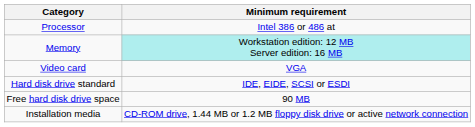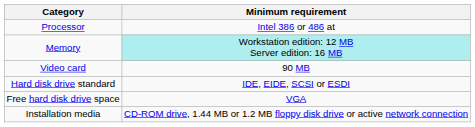Video card | Minimum requirement: VGA -> 90 MB
Free hard disk drive space | Minimum requirement: 90 MB -> VGA
